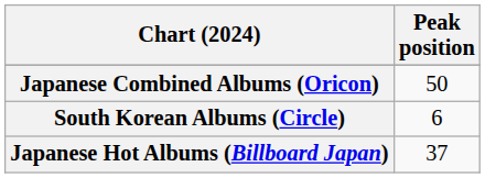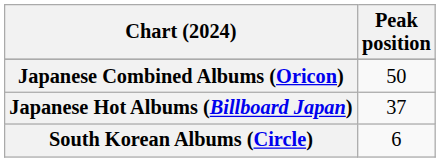rows swapped: Japanese Hot Albums (Billboard Japan) <-> South Korean Albums (Circle)
